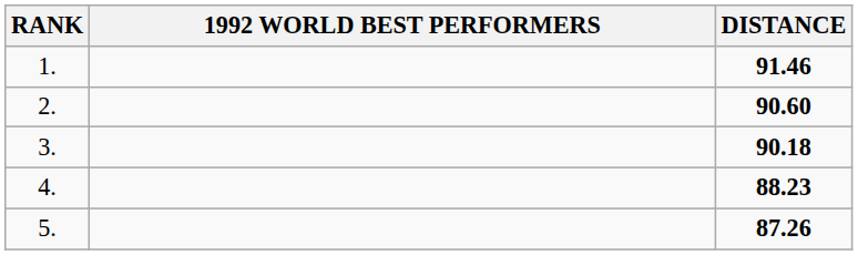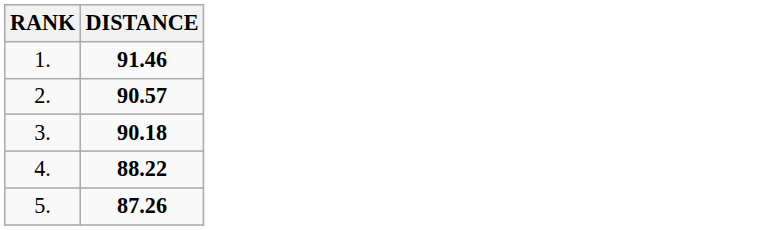- column: 1992 WORLD BEST PERFORMERS
2. | DISTANCE: 90.60 -> 90.57
4. | DISTANCE: 88.23 -> 88.22
